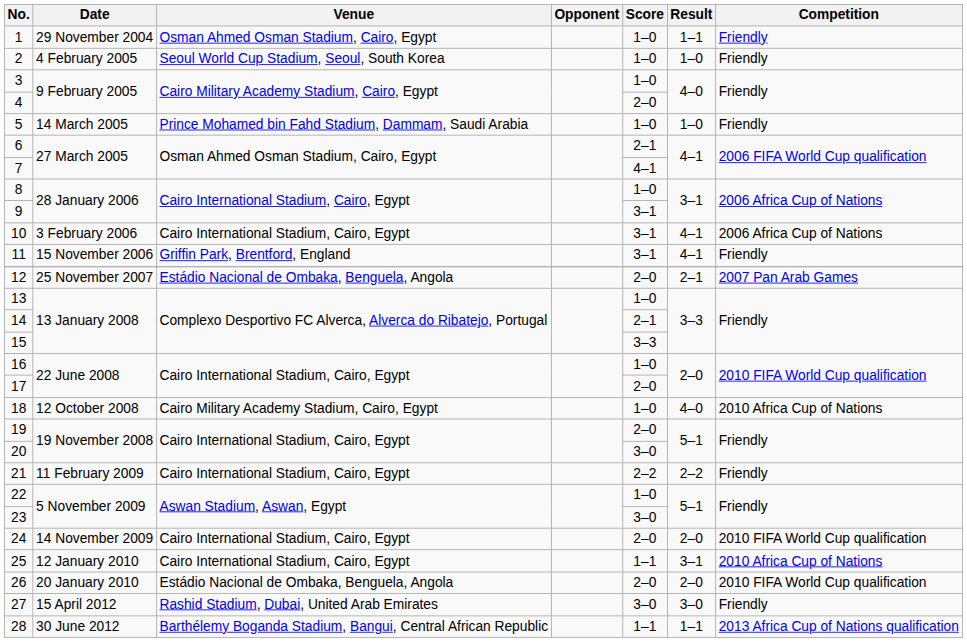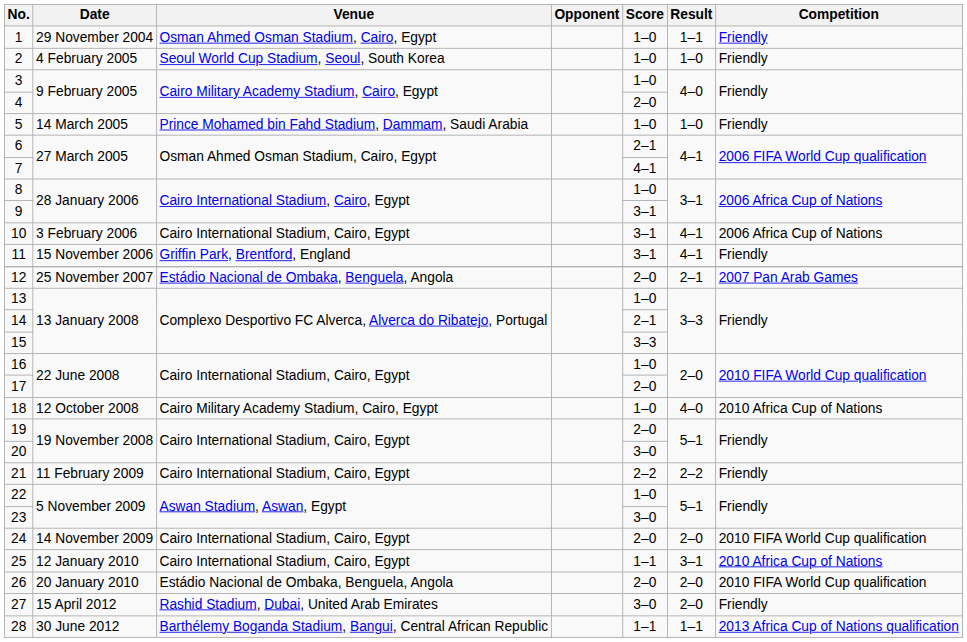27 | Result: 3–0 -> 2–0
